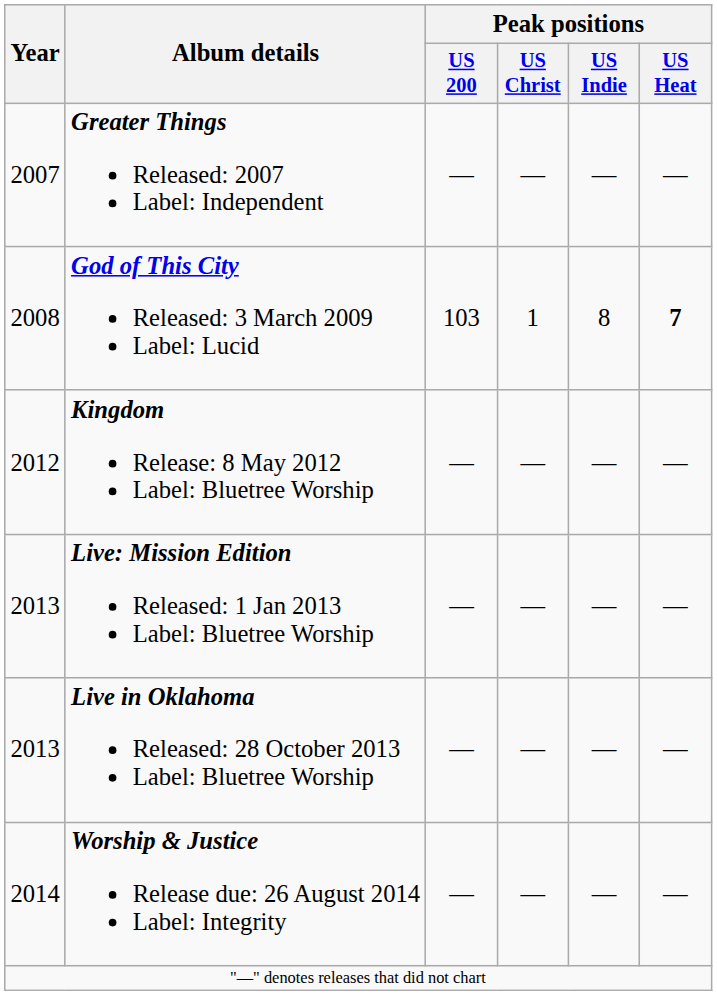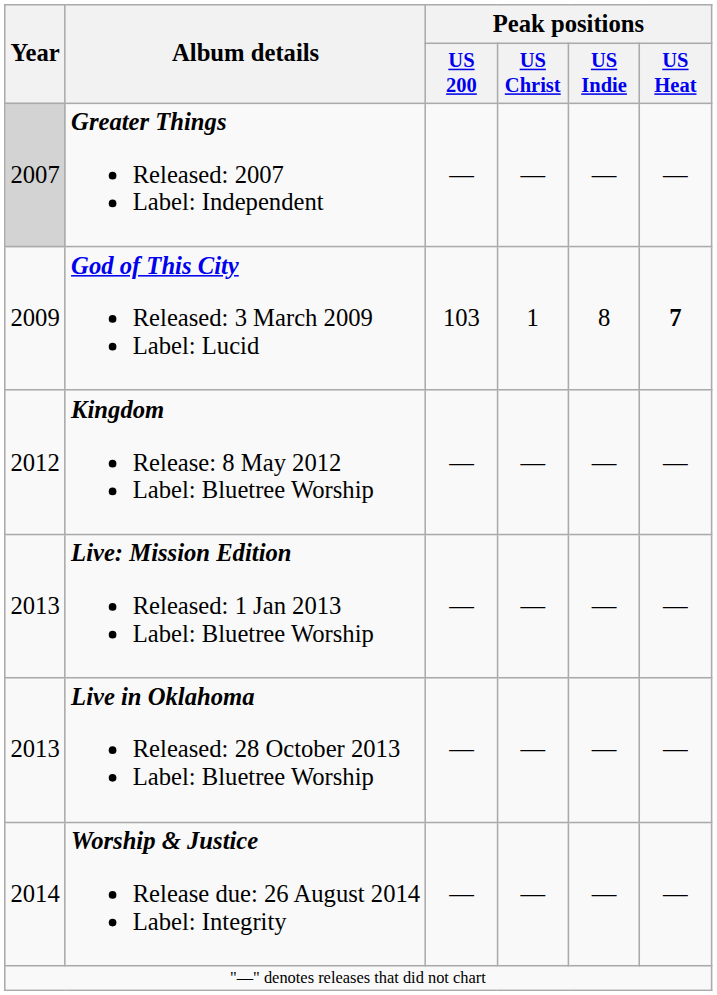Greater Things Released: 2007 Label: Independent | Year: no background -> lightgrey background
God of This City Released: 3 March 2009 Label: Lucid | Year: 2008 -> 2009
